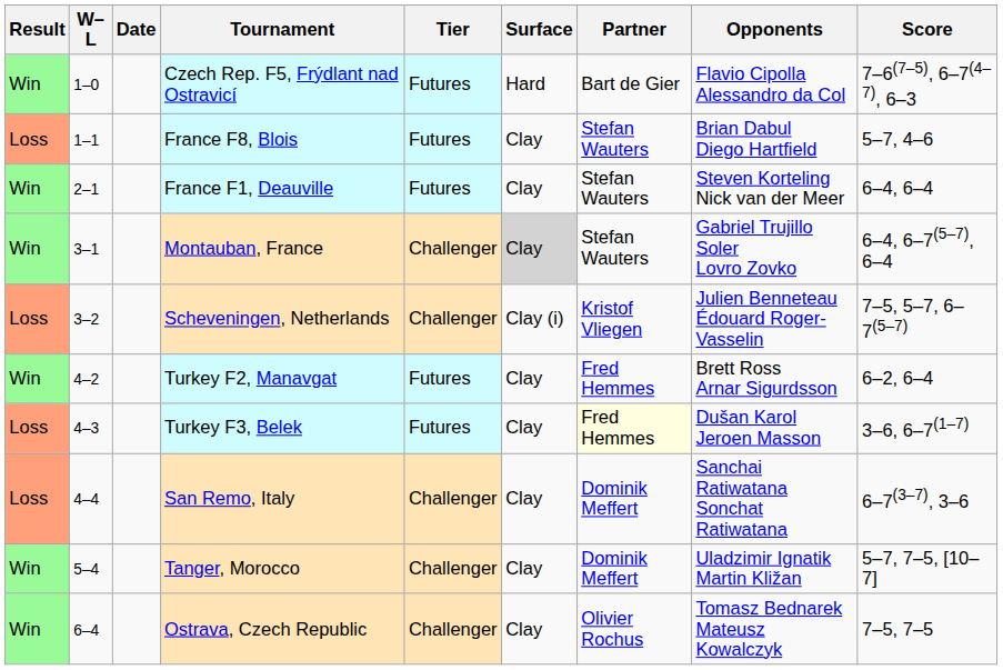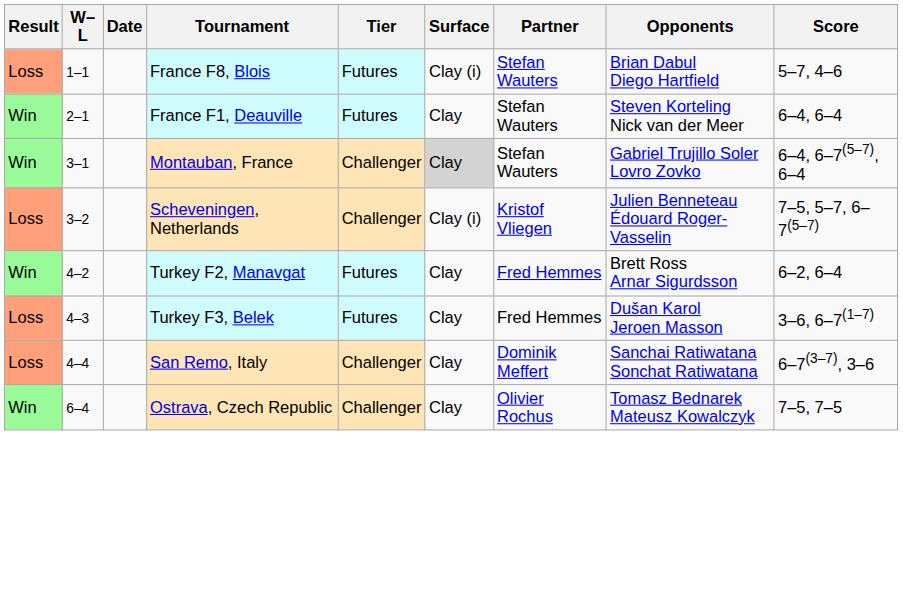- row: Win | 1–0 | Czech Rep. F5, Frýdlant nad Ostravicí | Futures | Hard | Bart de Gier | Flavio Cipolla Alessandro da Col | 7–6(7–5), 6–7(4–7), 6–3
France F8, Blois | Surface: Clay -> Clay (i)
Turkey F3, Belek | Partner: lightyellow background -> no background
- row: Win | 5–4 | Tanger, Morocco | Challenger | Clay | Dominik Meffert | Uladzimir Ignatik Martin Kližan | 5–7, 7–5, [10–7]
